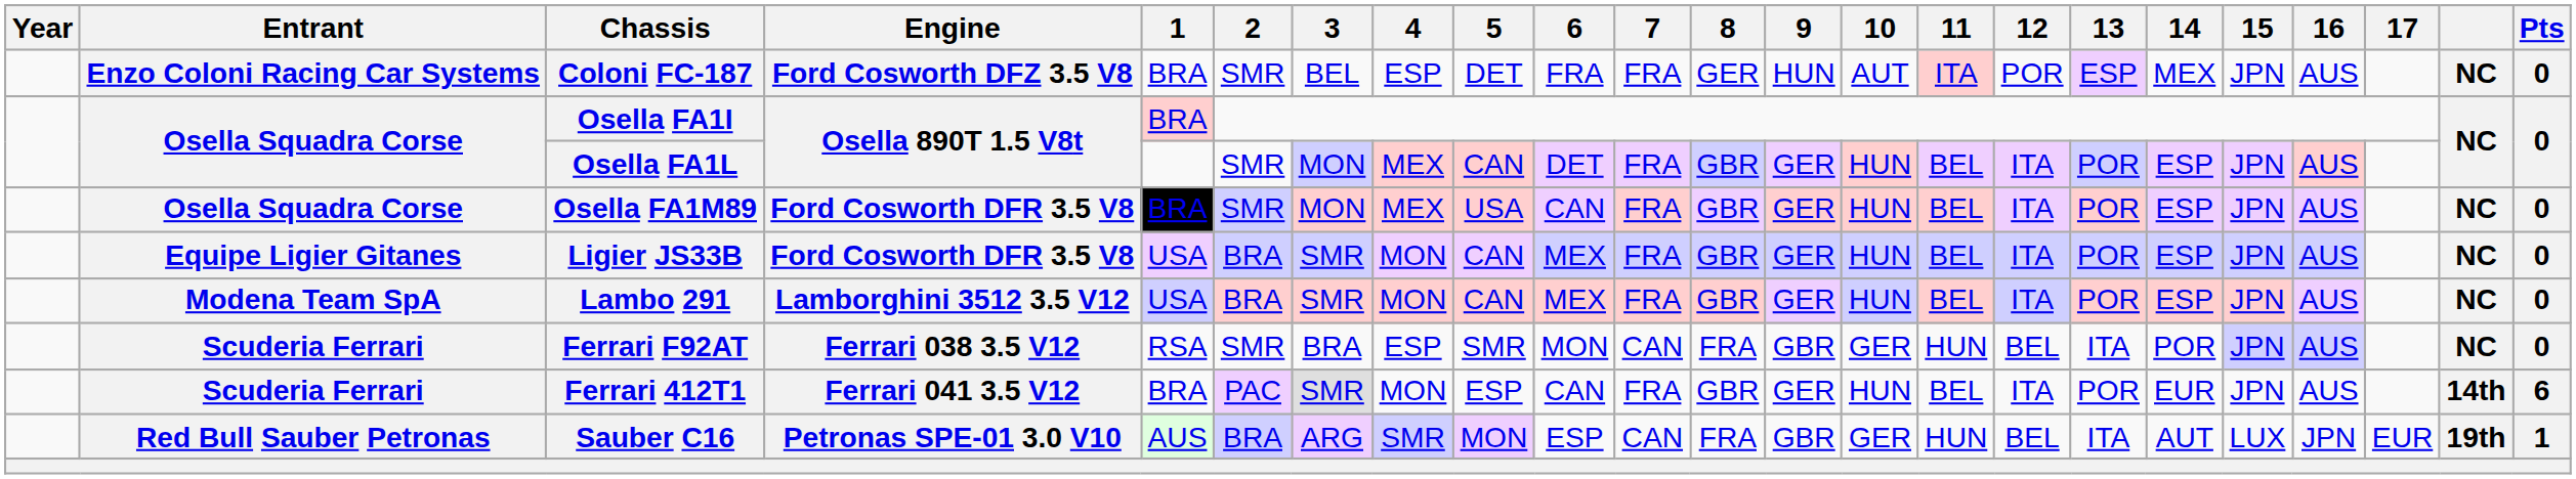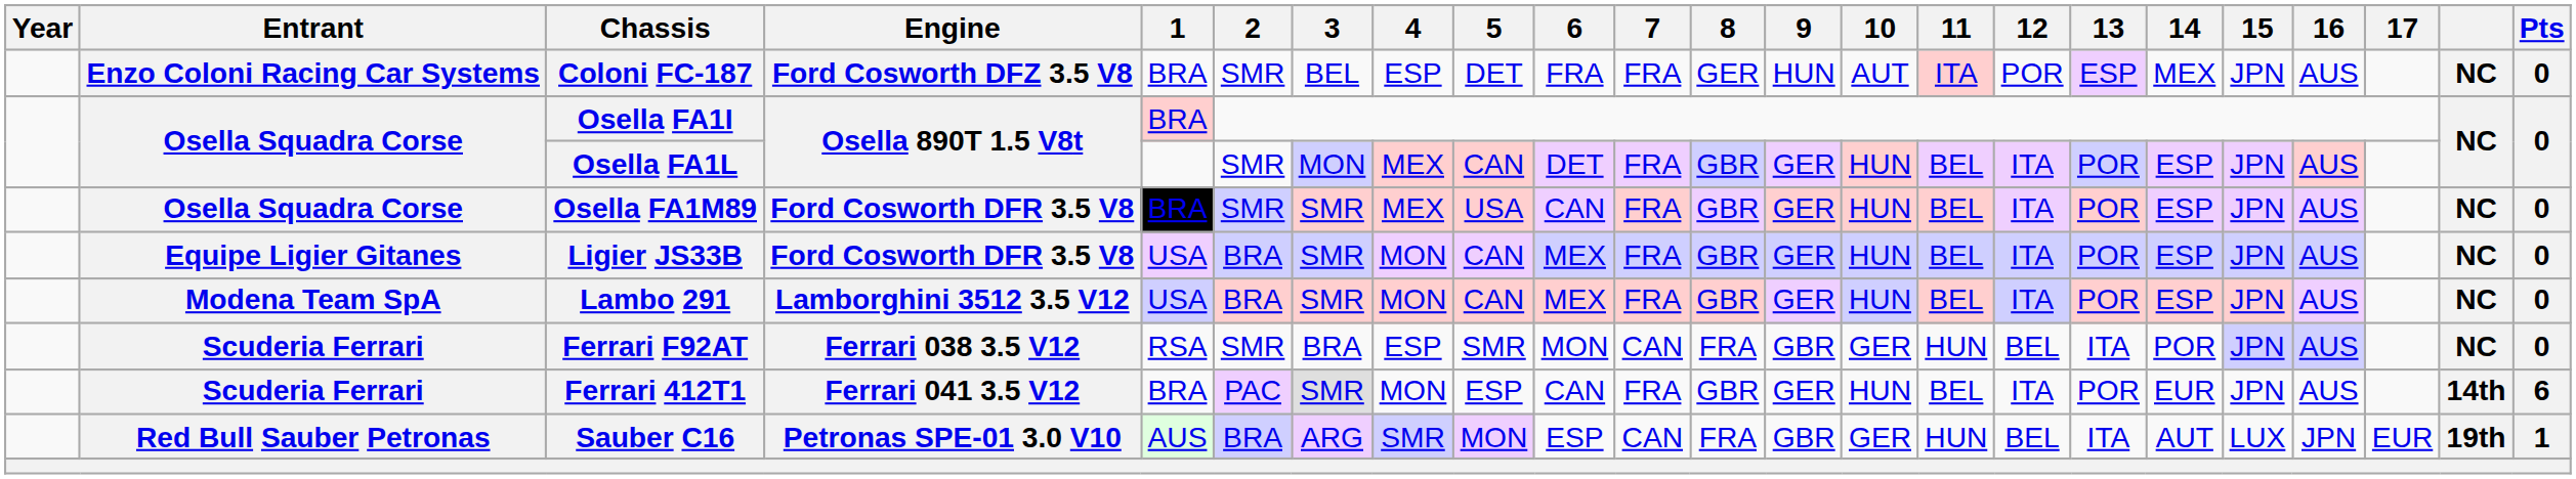Osella FA1M89 | 3: MON -> SMR
